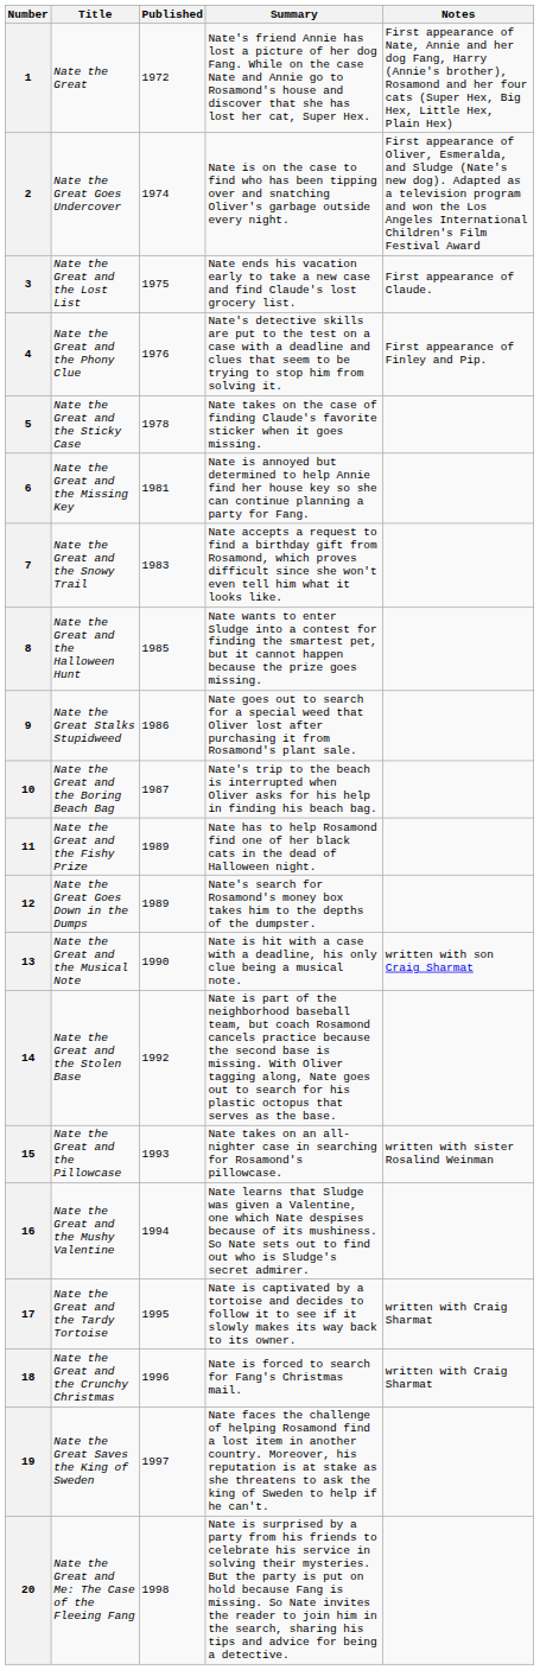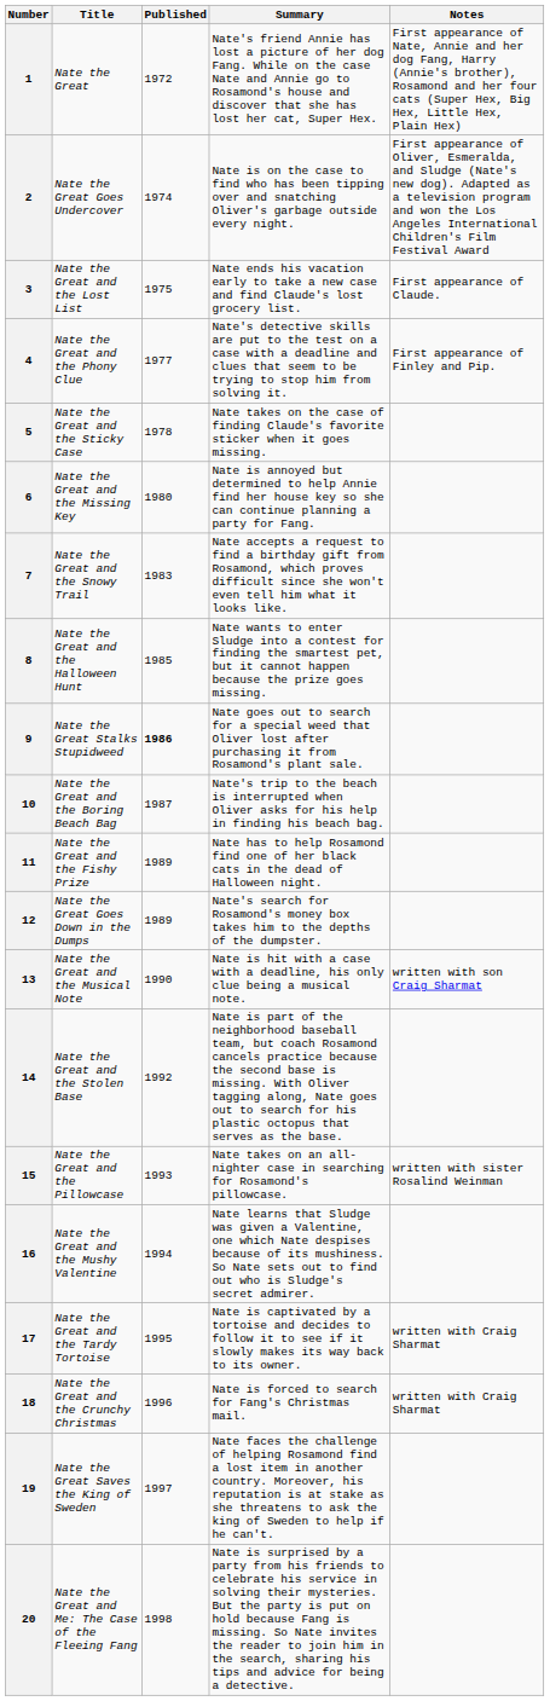4 | Published: 1976 -> 1977
6 | Published: 1981 -> 1980
9 | Published: normal -> bold
